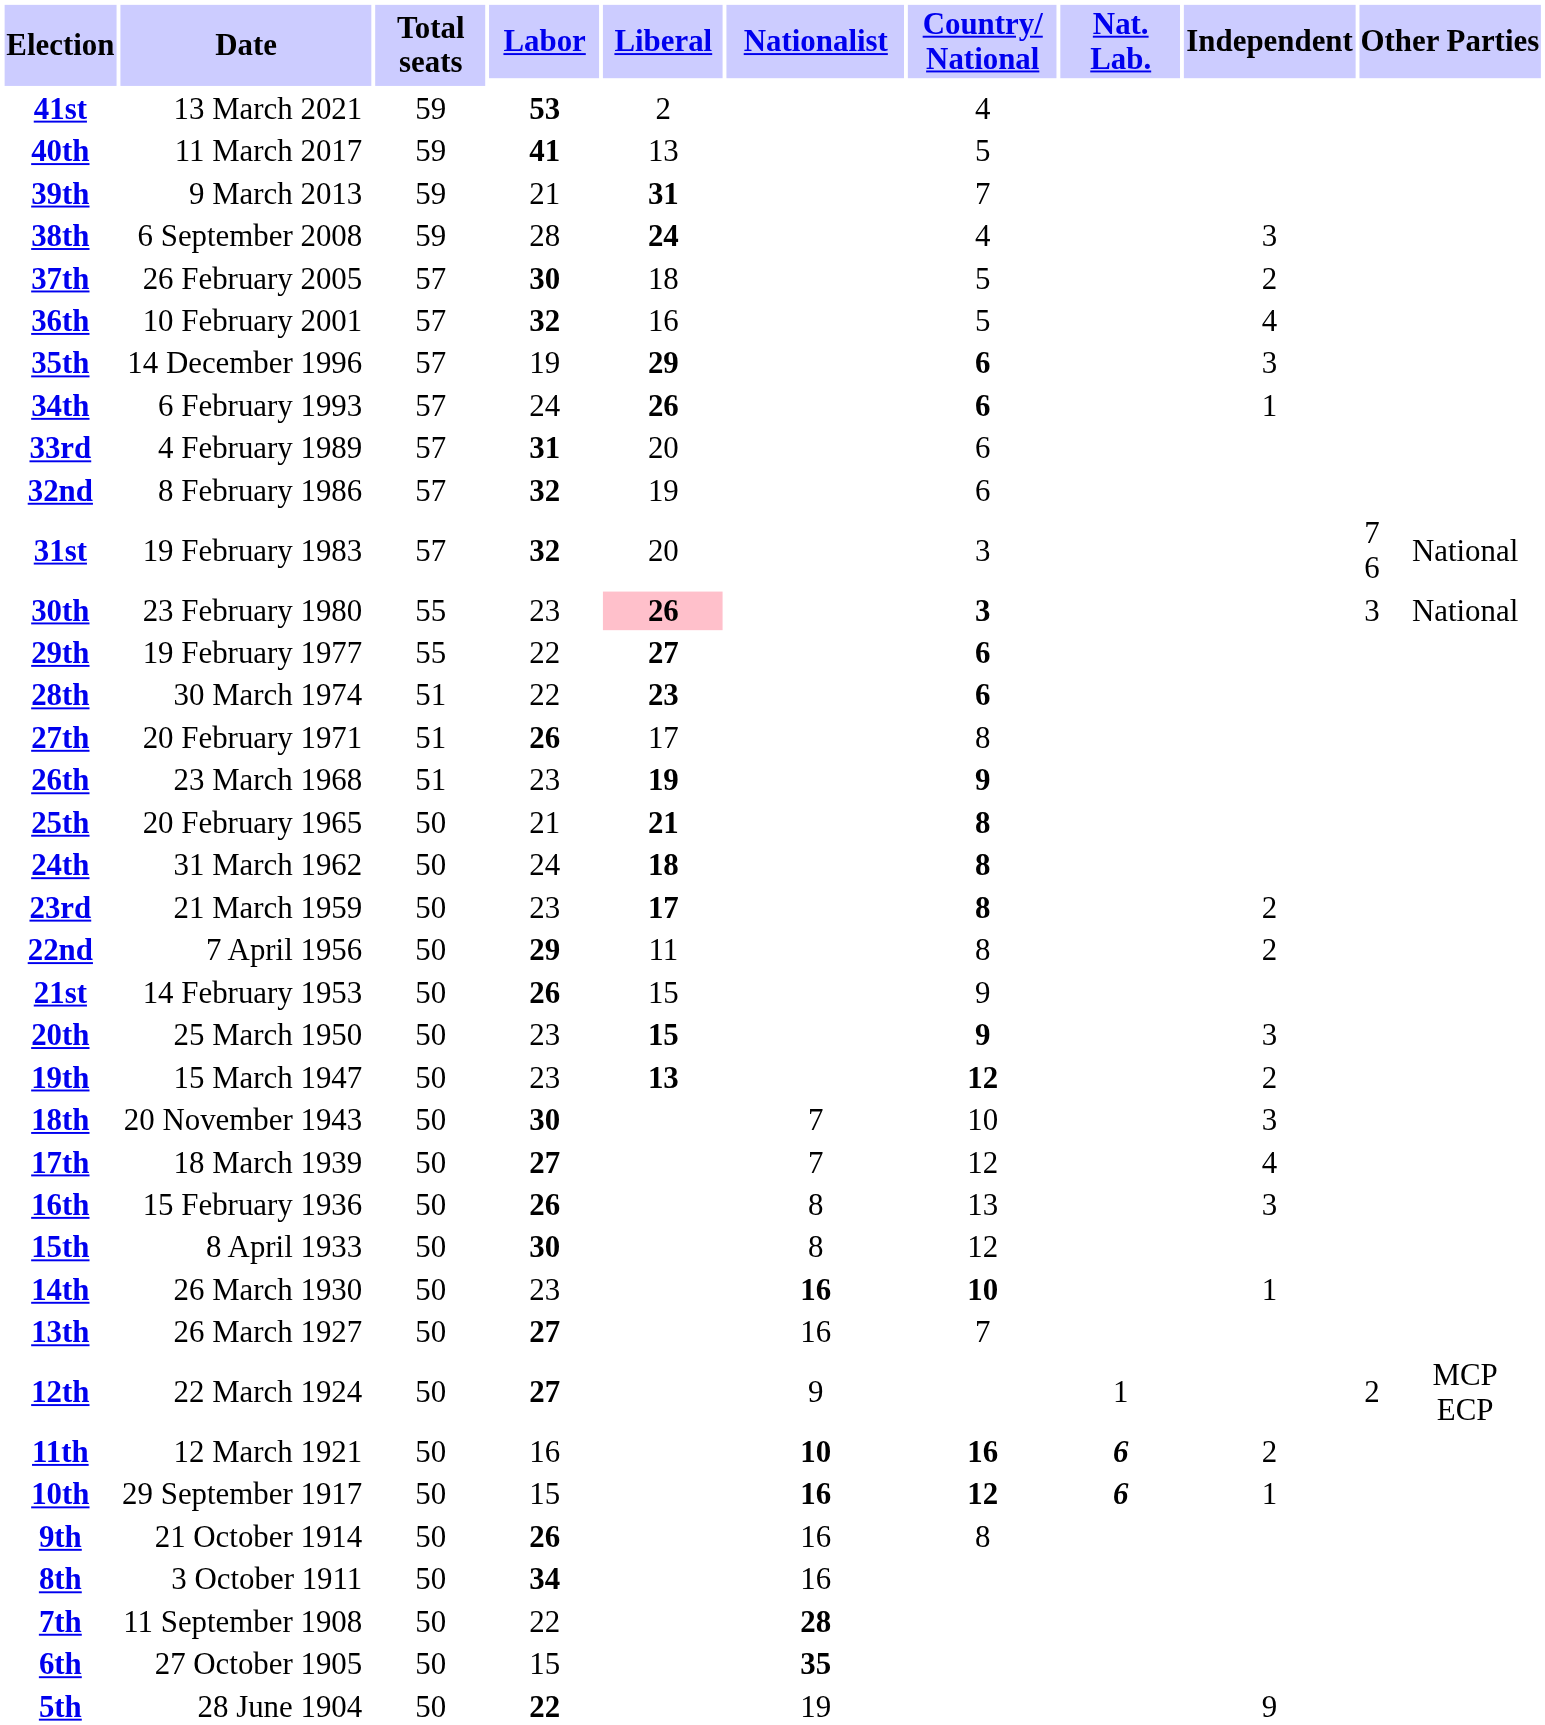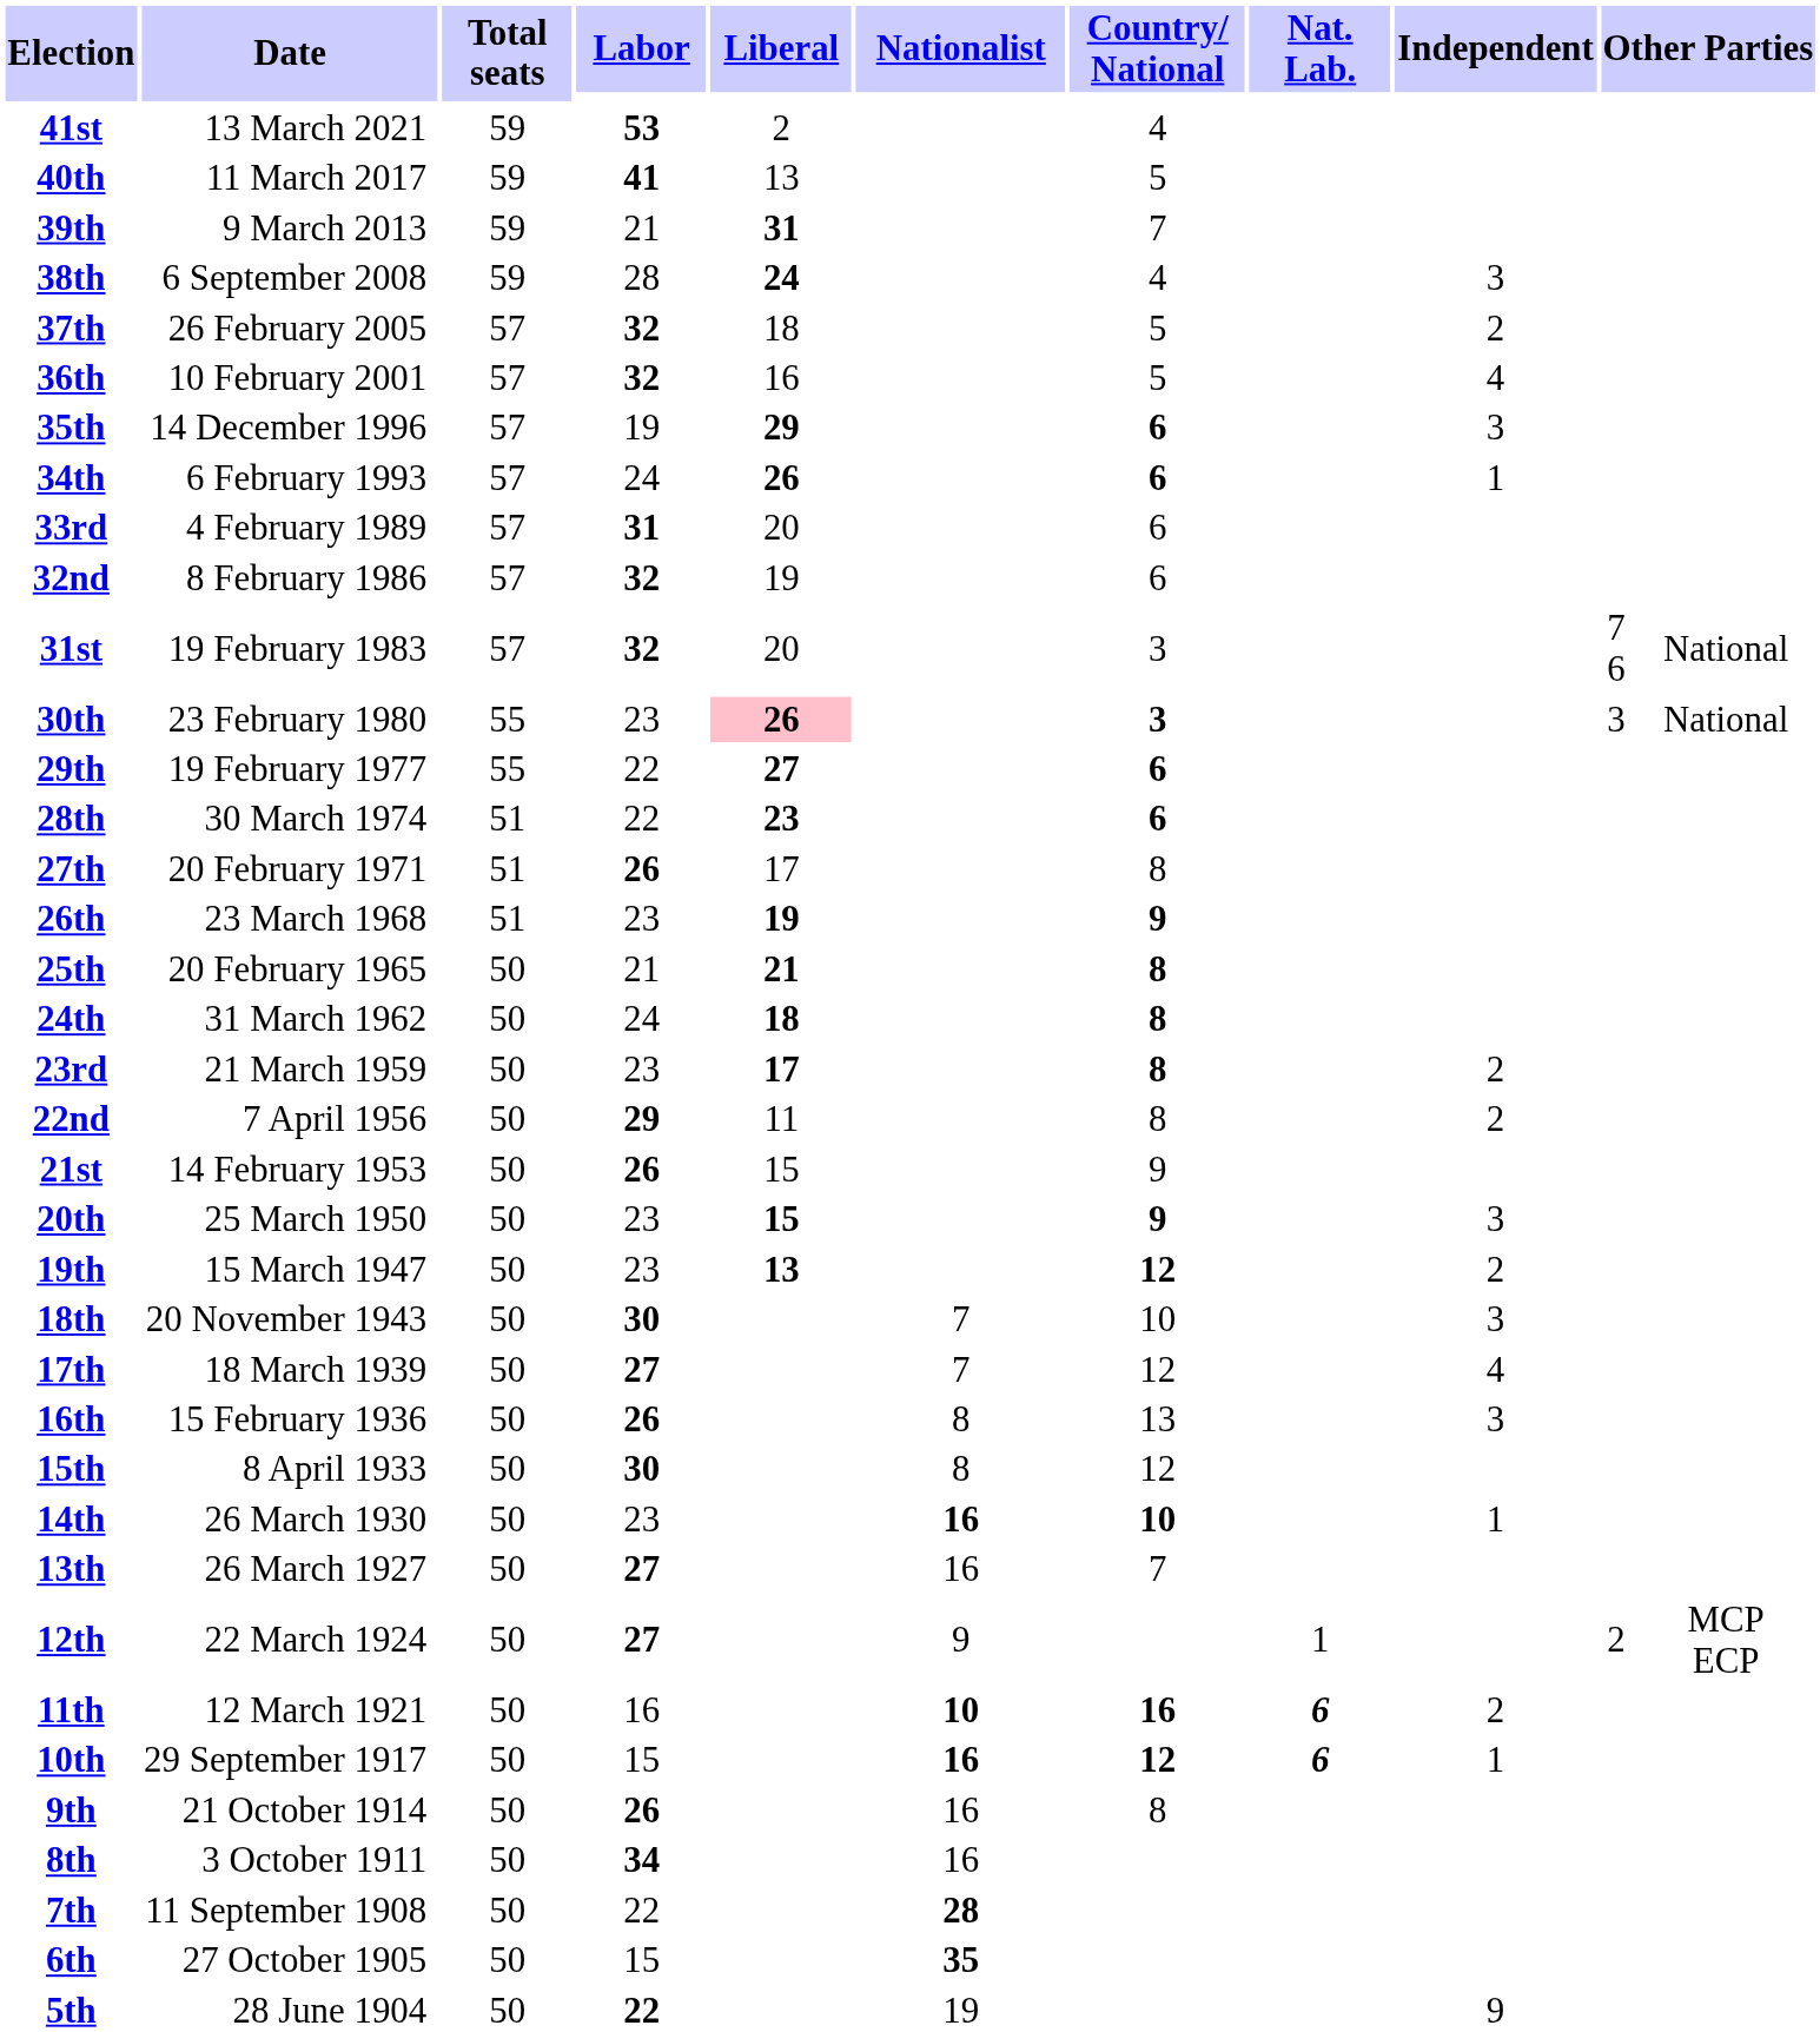37th | Labor: 30 -> 32
